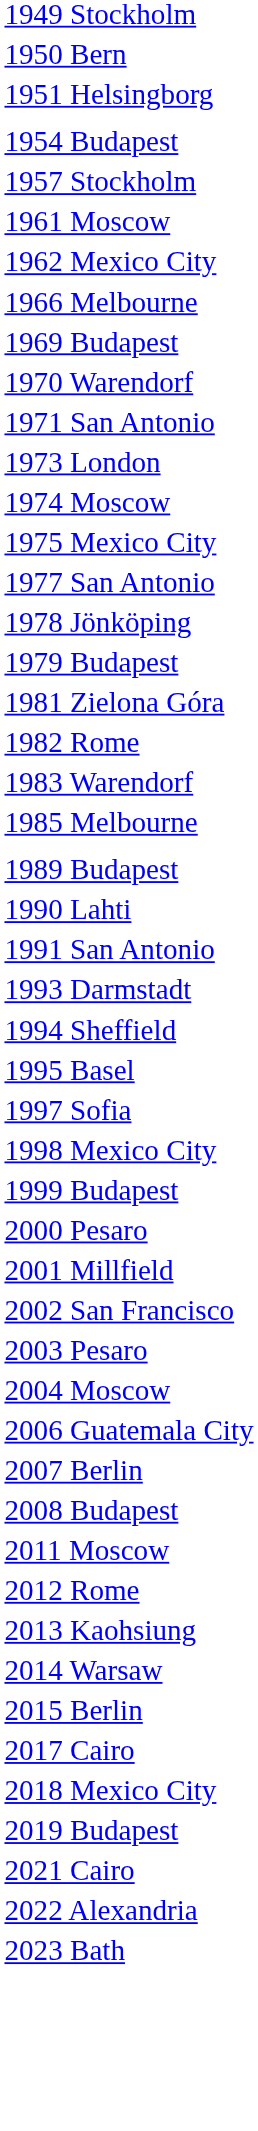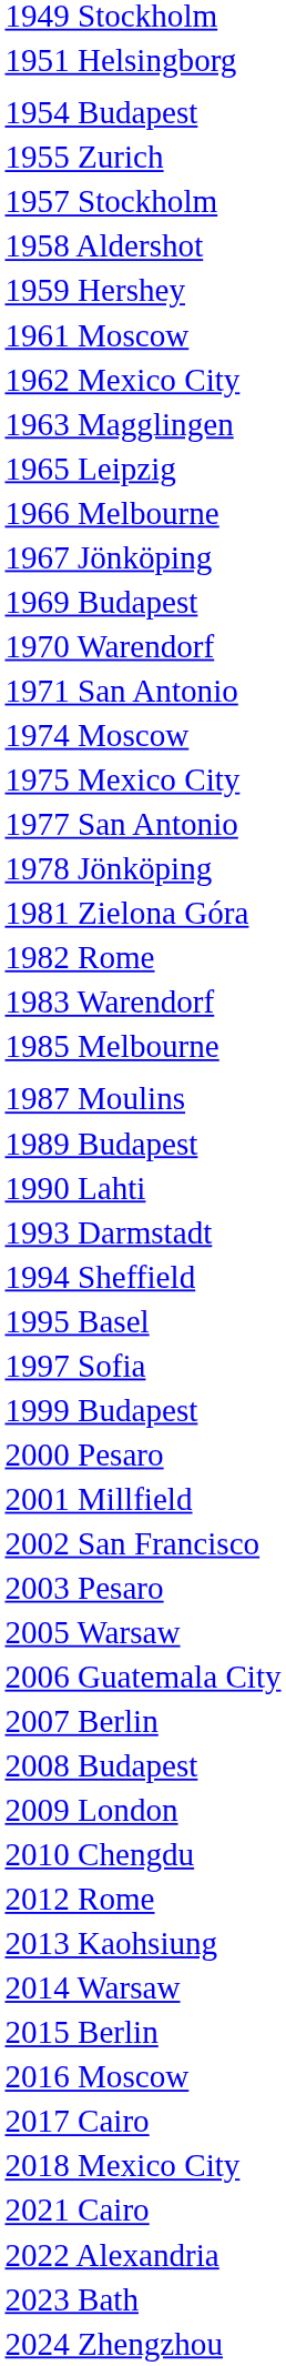- row: 1950 Bern
+ row: 1955 Zurich
+ row: 1958 Aldershot
+ row: 1959 Hershey
+ row: 1963 Magglingen
+ row: 1965 Leipzig
+ row: 1967 Jönköping
- row: 1973 London
- row: 1979 Budapest
+ row: 1987 Moulins
- row: 1991 San Antonio
- row: 1998 Mexico City
- row: 2004 Moscow
+ row: 2005 Warsaw
+ row: 2009 London
+ row: 2010 Chengdu
- row: 2011 Moscow
+ row: 2016 Moscow
- row: 2019 Budapest
+ row: 2024 Zhengzhou
